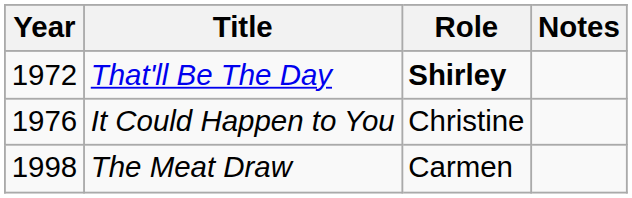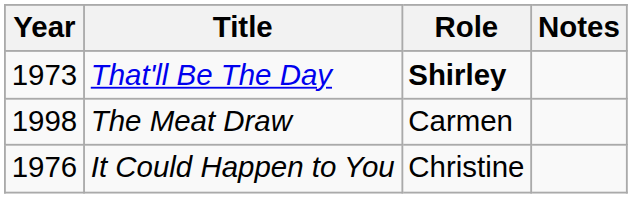That'll Be The Day | Year: 1972 -> 1973
rows swapped: It Could Happen to You <-> The Meat Draw
